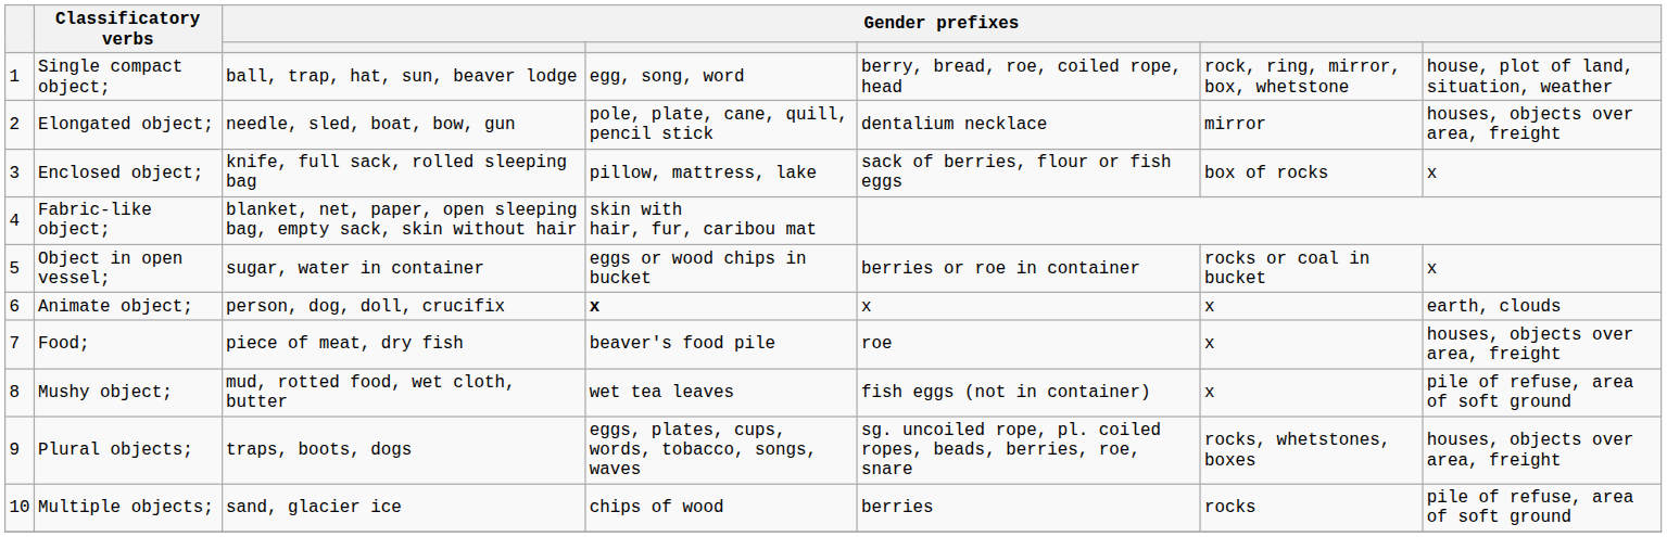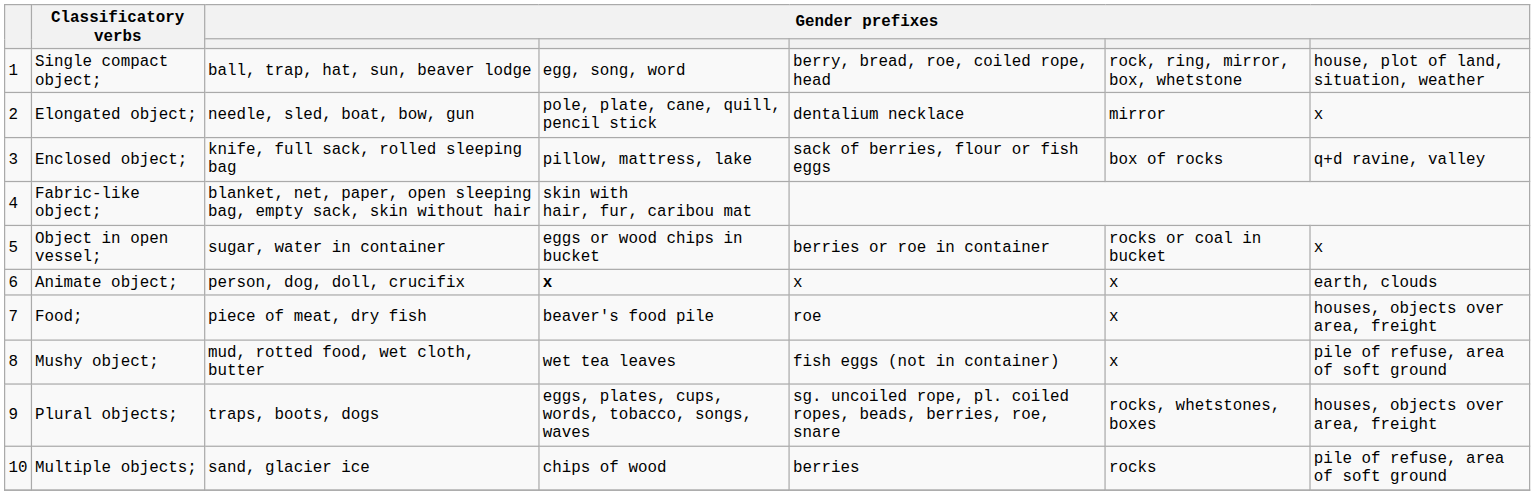Elongated object; | column 7: houses, objects over area, freight -> x
Enclosed object; | column 7: x -> q+d ravine, valley
